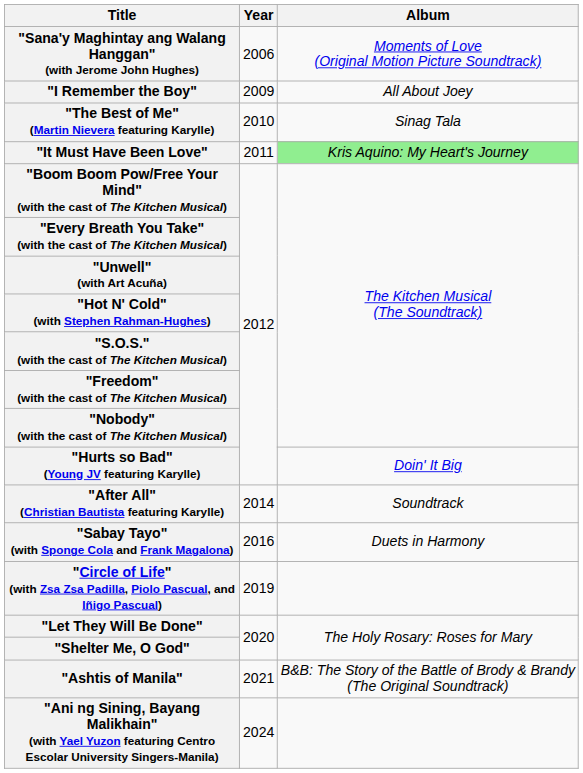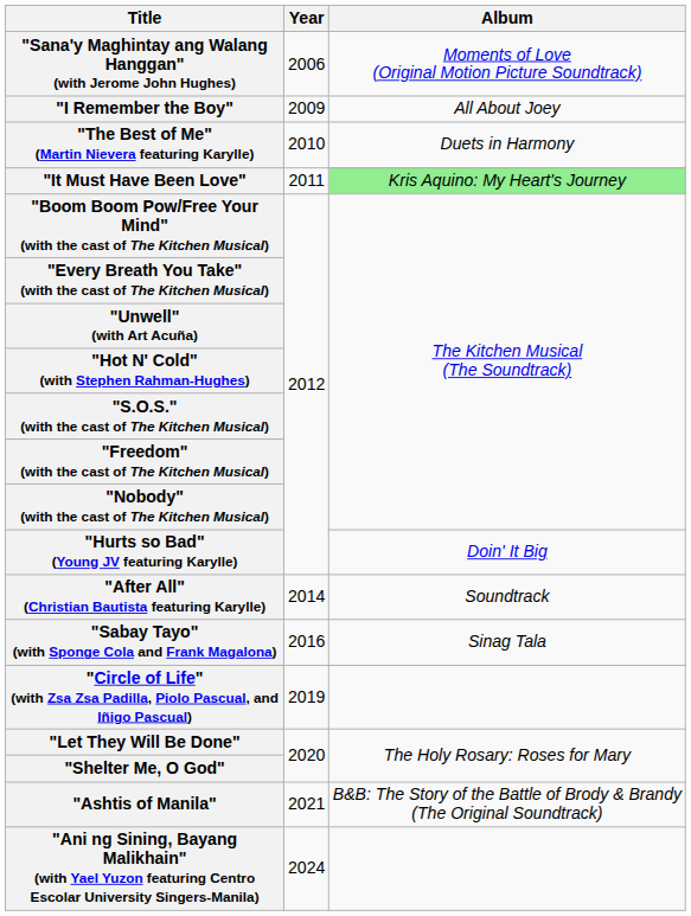"The Best of Me" (Martin Nievera featuring Karylle) | Album: Sinag Tala -> Duets in Harmony
"Sabay Tayo" (with Sponge Cola and Frank Magalona) | Album: Duets in Harmony -> Sinag Tala
